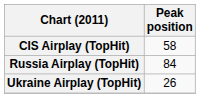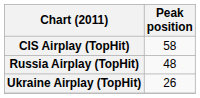Russia Airplay (TopHit) | Peak position: 84 -> 48
